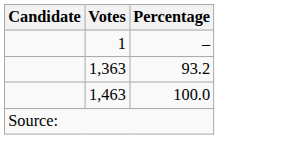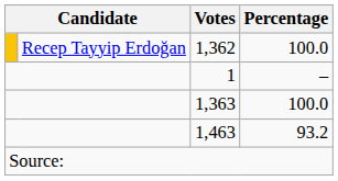+ row: Recep Tayyip Erdoğan | 1,362 | 100.0
1,363 | Percentage: 93.2 -> 100.0
1,463 | Percentage: 100.0 -> 93.2
